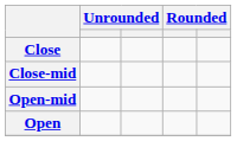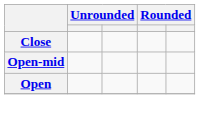- row: Close-mid
